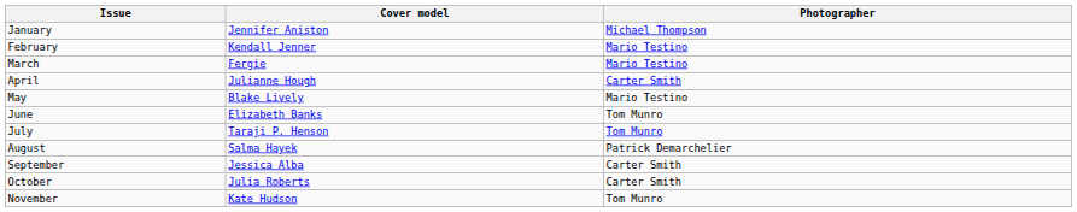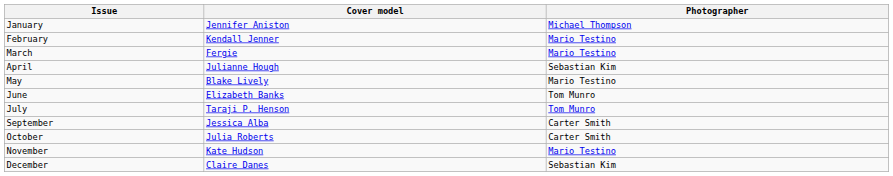April | Photographer: Carter Smith -> Sebastian Kim
- row: August | Salma Hayek | Patrick Demarchelier
November | Photographer: Tom Munro -> Mario Testino
+ row: December | Claire Danes | Sebastian Kim
